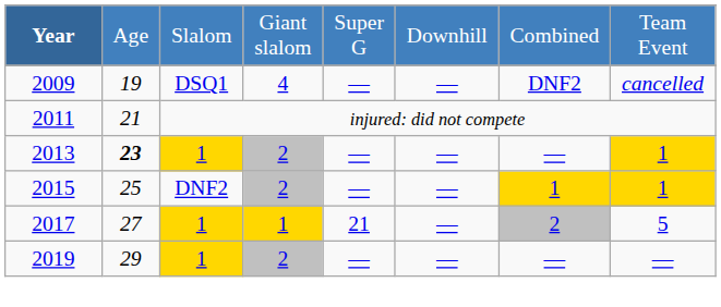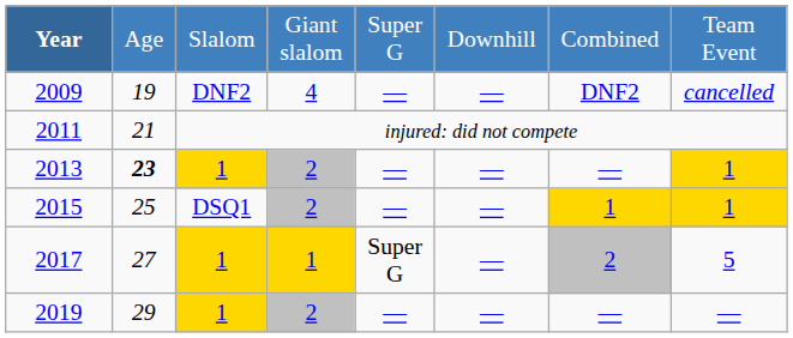2009 | column 3: DSQ1 -> DNF2
2015 | column 3: DNF2 -> DSQ1
2017 | column 5: 21 -> Super G
